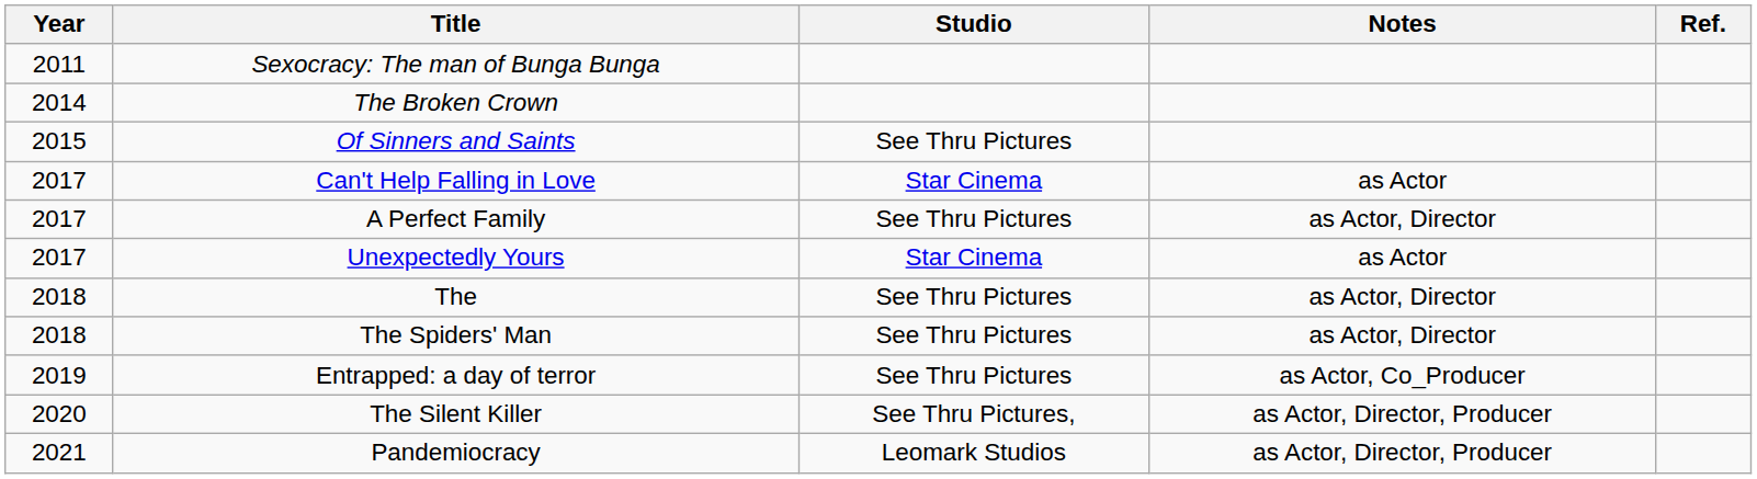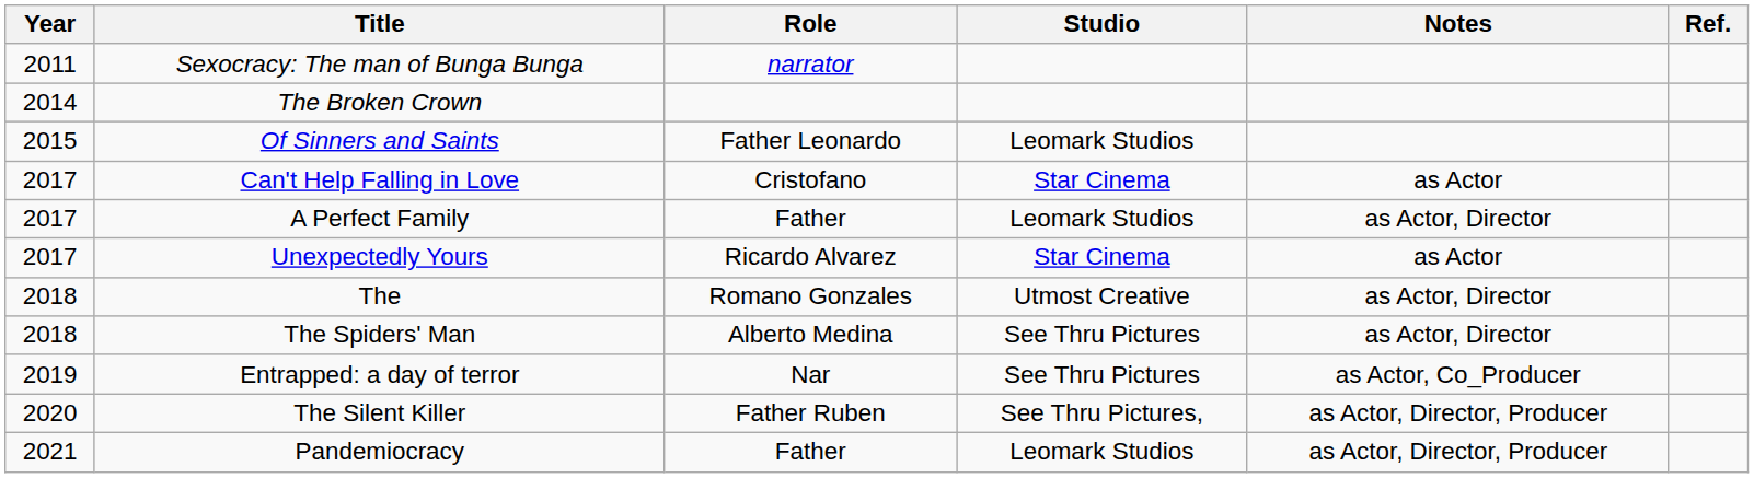+ column: Role | narrator | Father Leonardo | Cristofano | Father | Ricardo Alvarez | Romano Gonzales | Alberto Medina | Nar | Father Ruben | Father
Of Sinners and Saints | Studio: See Thru Pictures -> Leomark Studios
A Perfect Family | Studio: See Thru Pictures -> Leomark Studios
The | Studio: See Thru Pictures -> Utmost Creative
